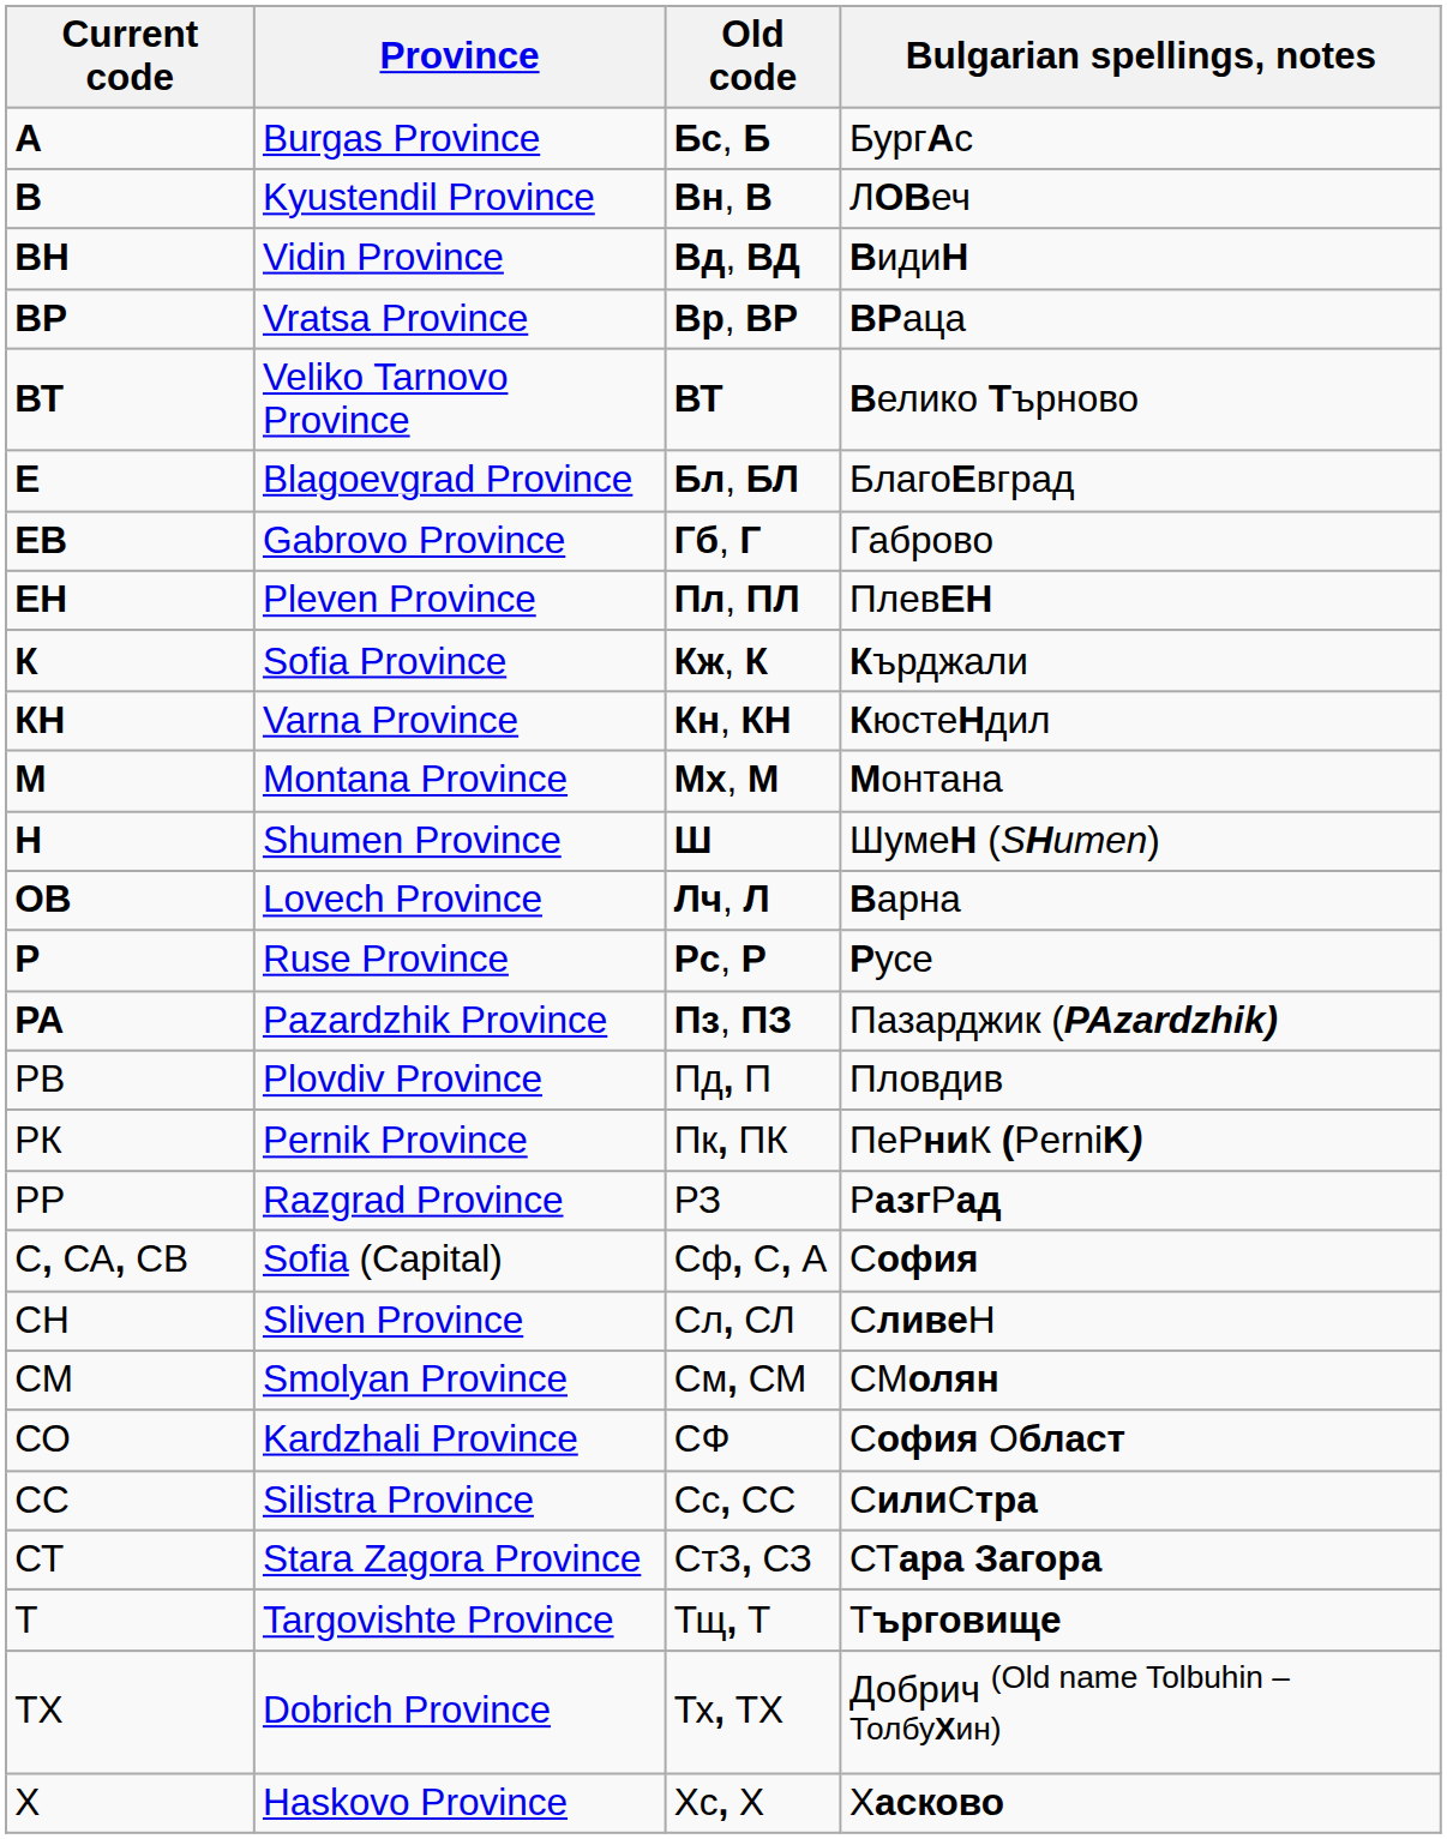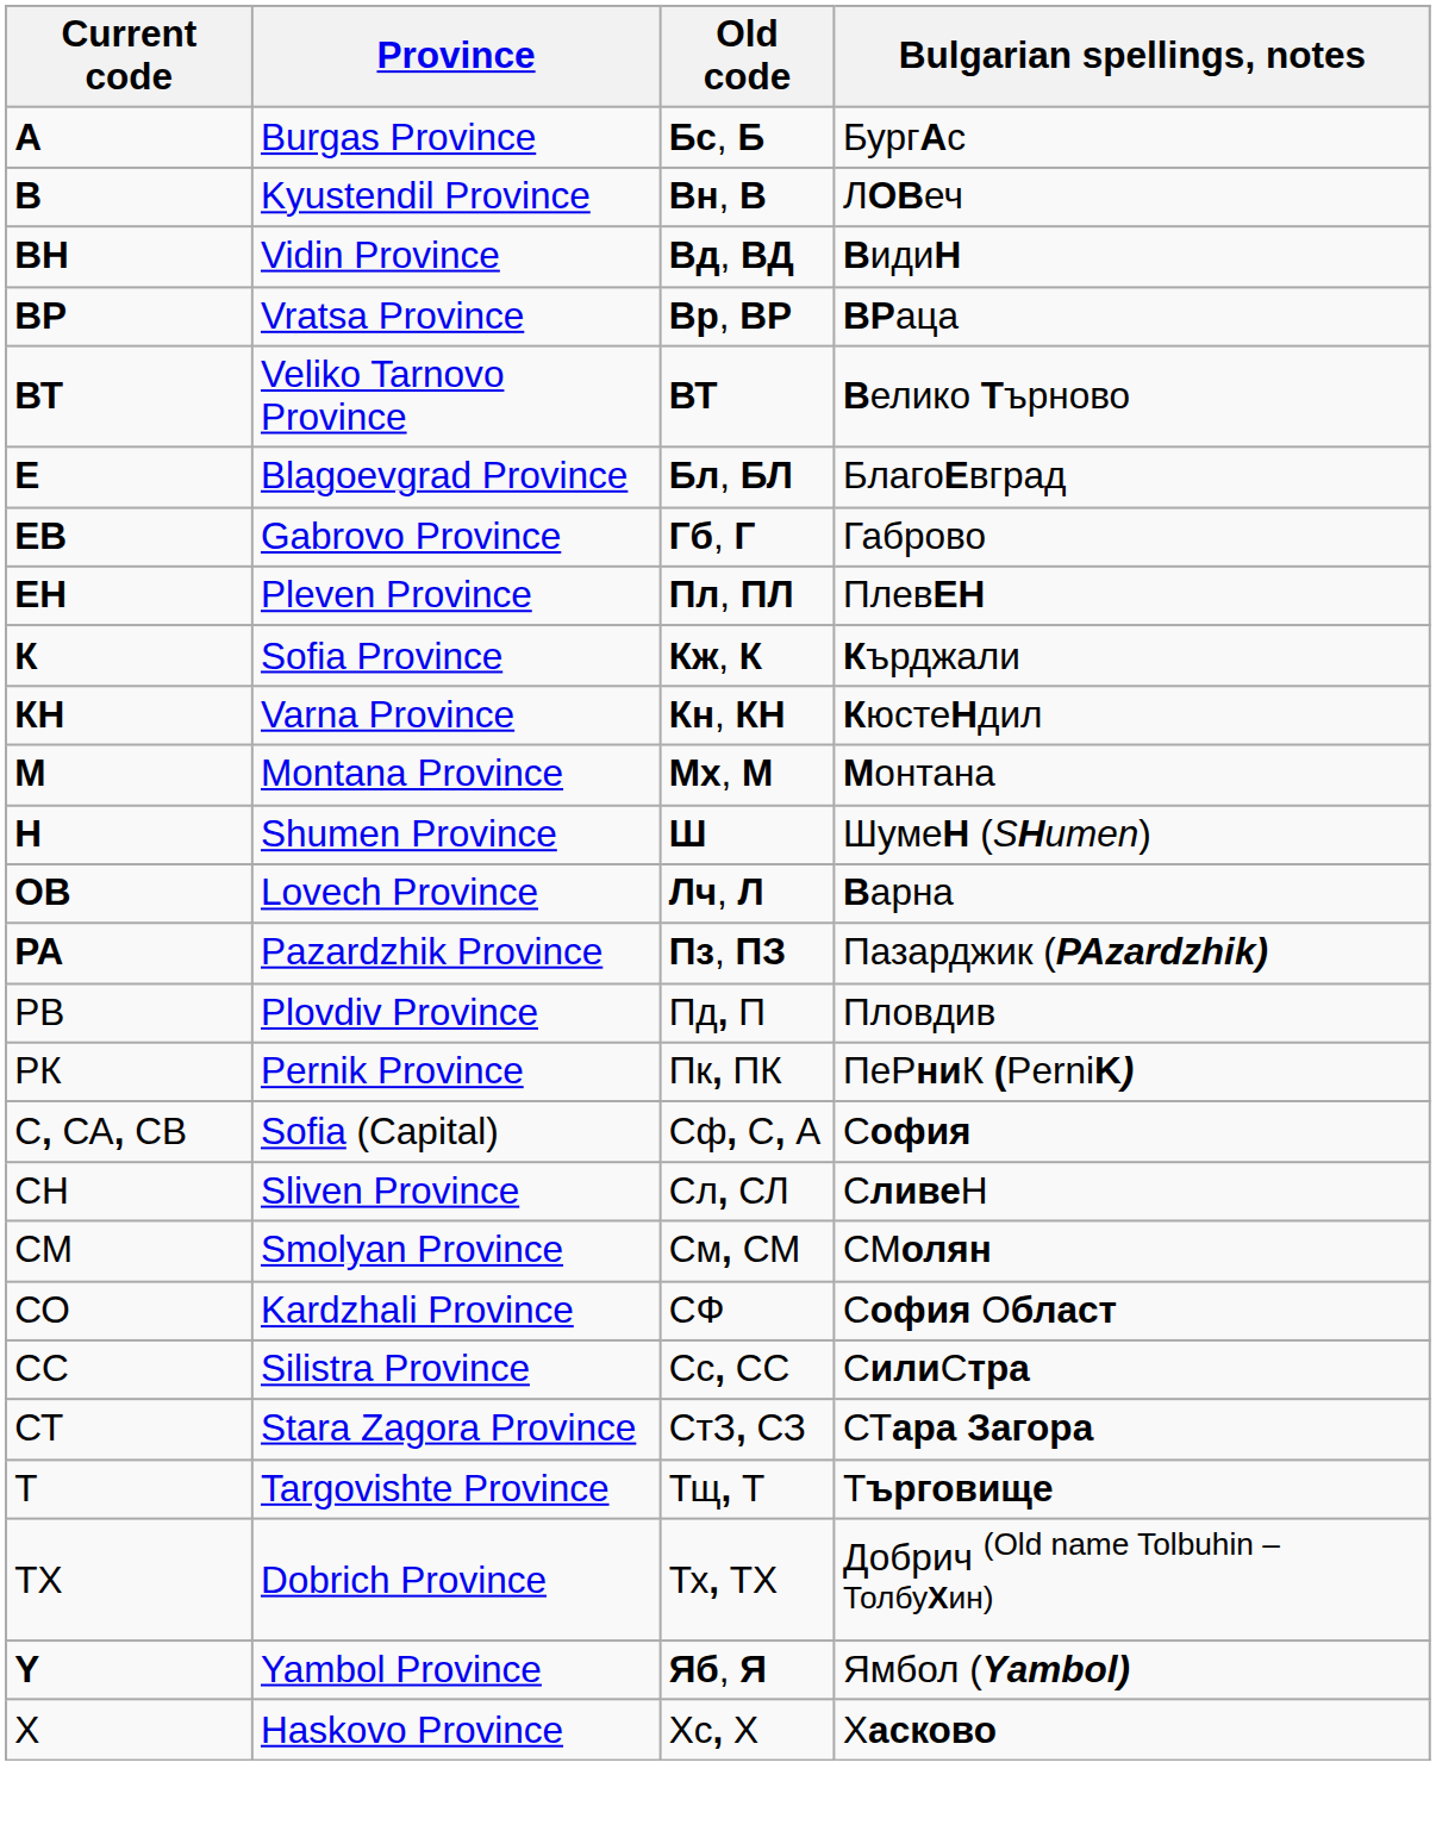- row: Р | Ruse Province | Рс, Р | Русе
- row: РР | Razgrad Province | РЗ | РазгРад
+ row: Y | Yambol Province | Яб, Я | Ямбол (Yambol)
